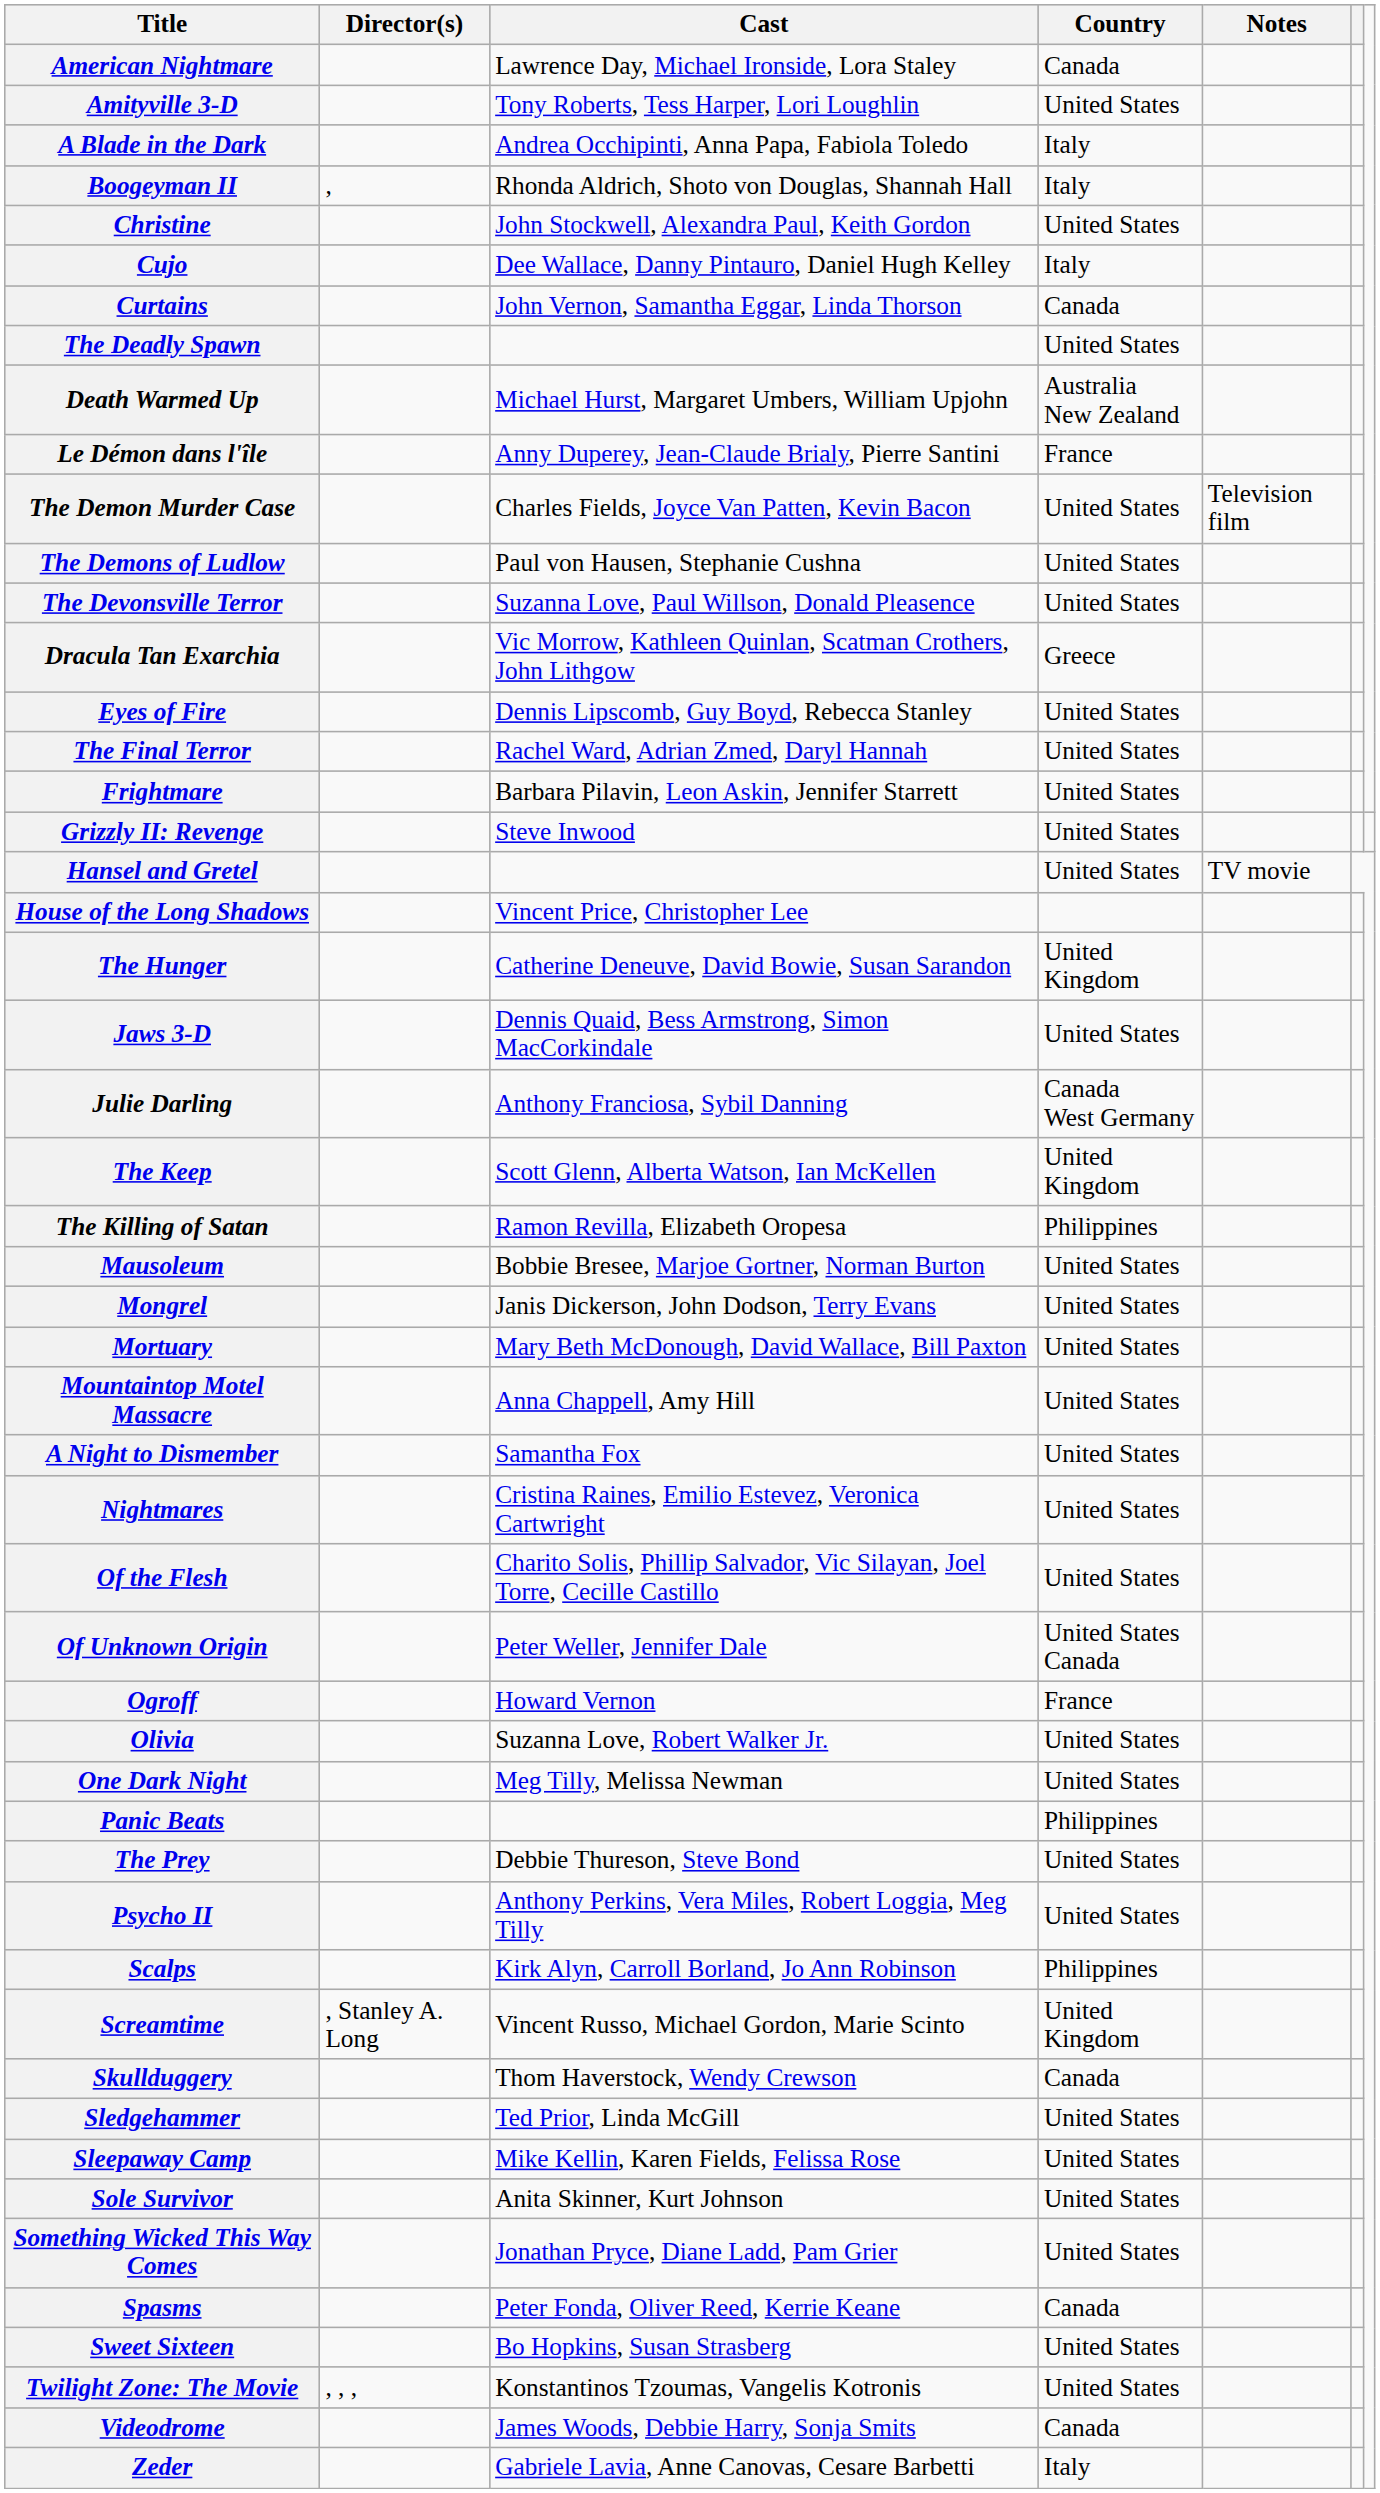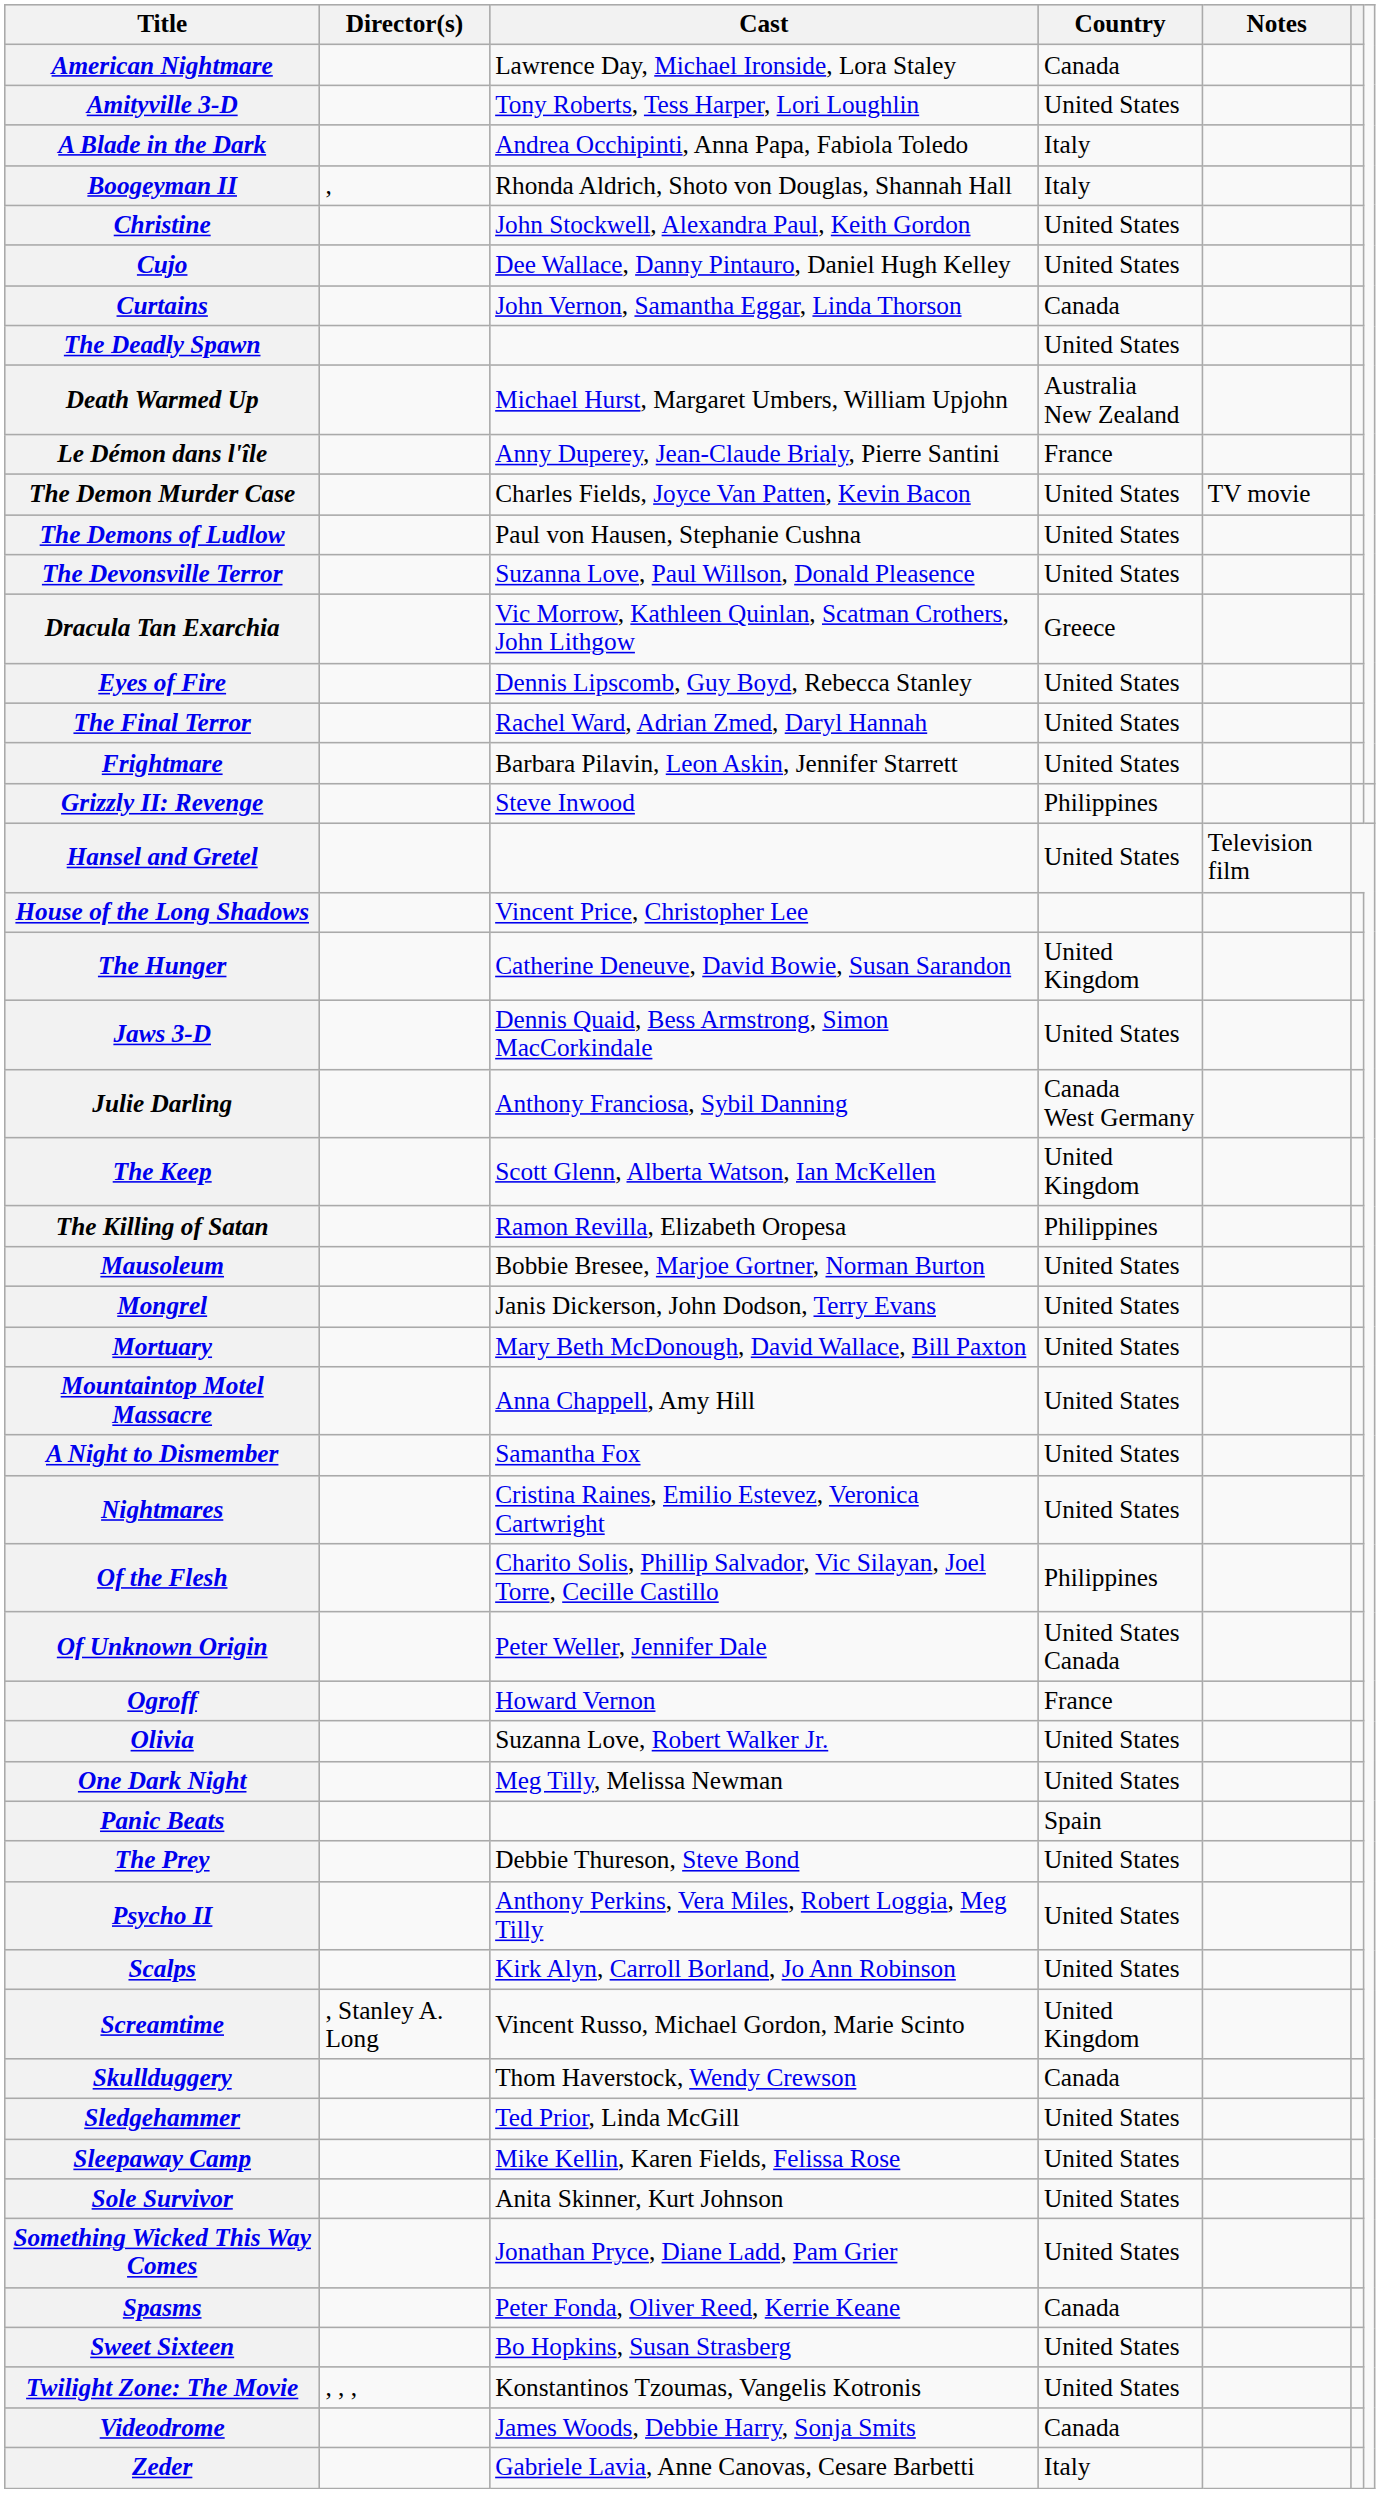Cujo | Country: Italy -> United States
The Demon Murder Case | Notes: Television film -> TV movie
Grizzly II: Revenge | Country: United States -> Philippines
Hansel and Gretel | Notes: TV movie -> Television film
Of the Flesh | Country: United States -> Philippines
Panic Beats | Country: Philippines -> Spain
Scalps | Country: Philippines -> United States
